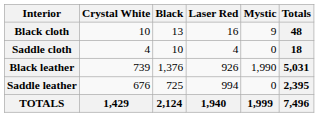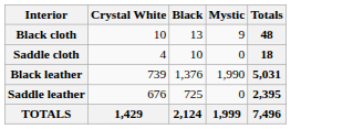- column: Laser Red | 16 | 4 | 926 | 994 | 1,940
